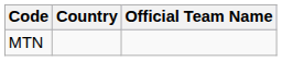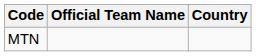columns swapped: Official Team Name <-> Country
